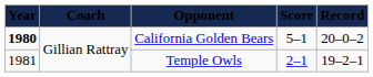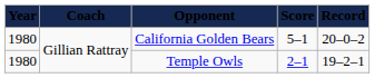California Golden Bears | column 1: bold -> normal
Temple Owls | column 1: 1981 -> 1980
